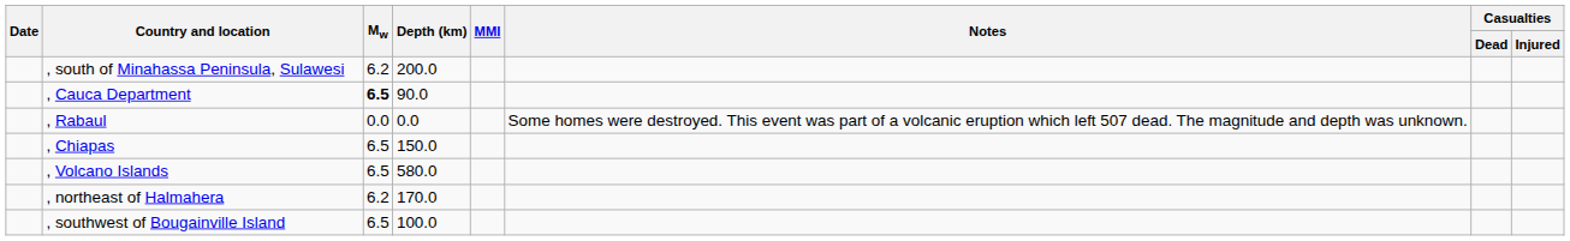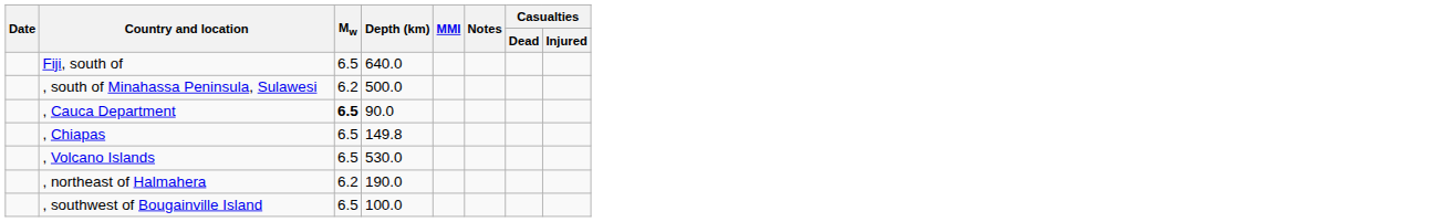+ row: Fiji, south of | 6.5 | 640.0
, south of Minahassa Peninsula, Sulawesi | Depth (km): 200.0 -> 500.0
- row: , Rabaul | 0.0 | 0.0 | Some homes were destroyed. This event was part of a volcanic eruption which left 507 dead. The magnitude and depth was unknown.
, Chiapas | Depth (km): 150.0 -> 149.8
, Volcano Islands | Depth (km): 580.0 -> 530.0
, northeast of Halmahera | Depth (km): 170.0 -> 190.0
